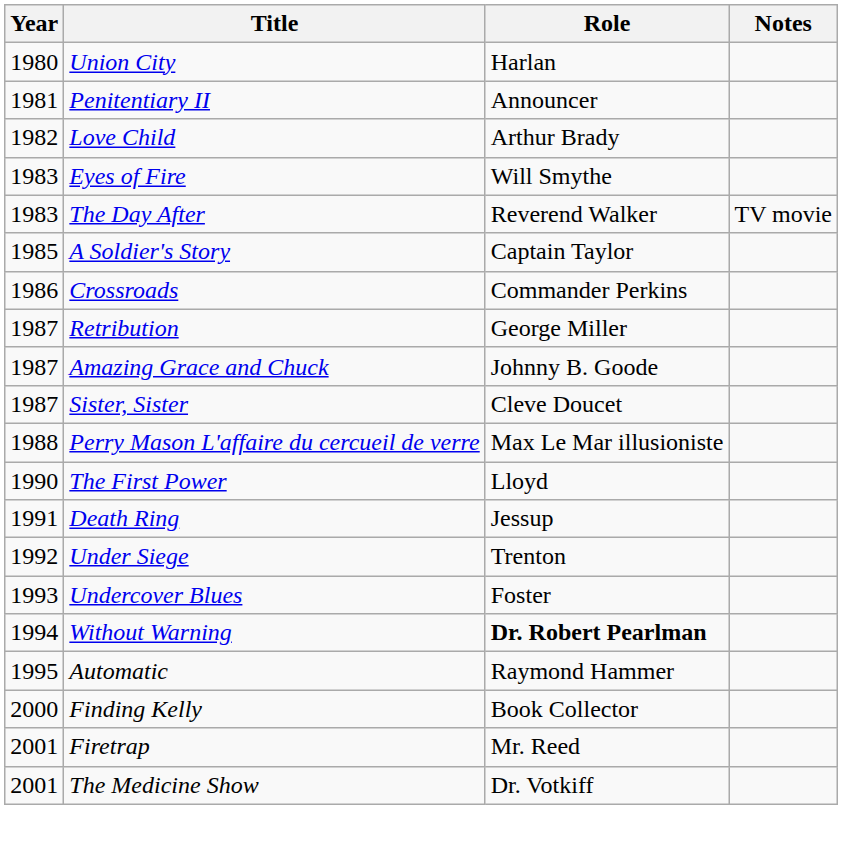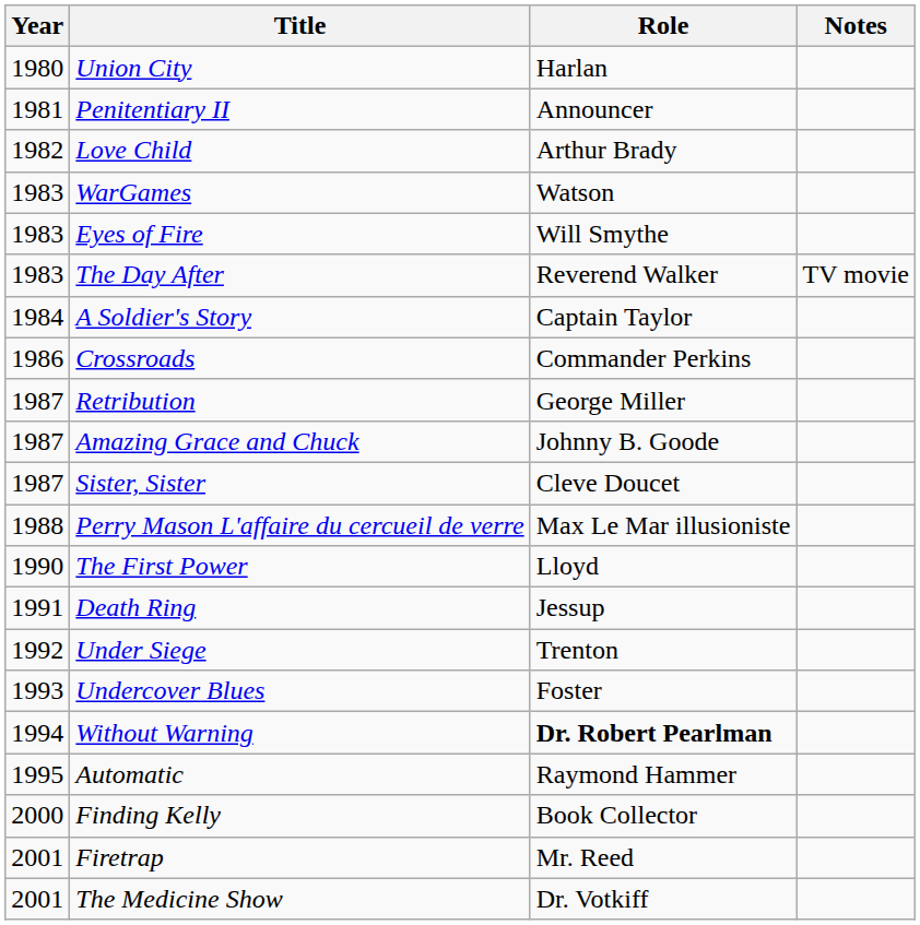+ row: 1983 | WarGames | Watson
A Soldier's Story | Year: 1985 -> 1984
